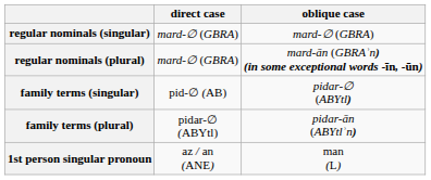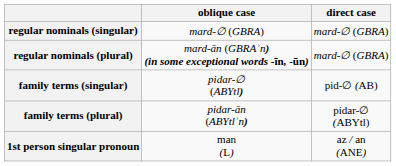columns swapped: direct case <-> oblique case
